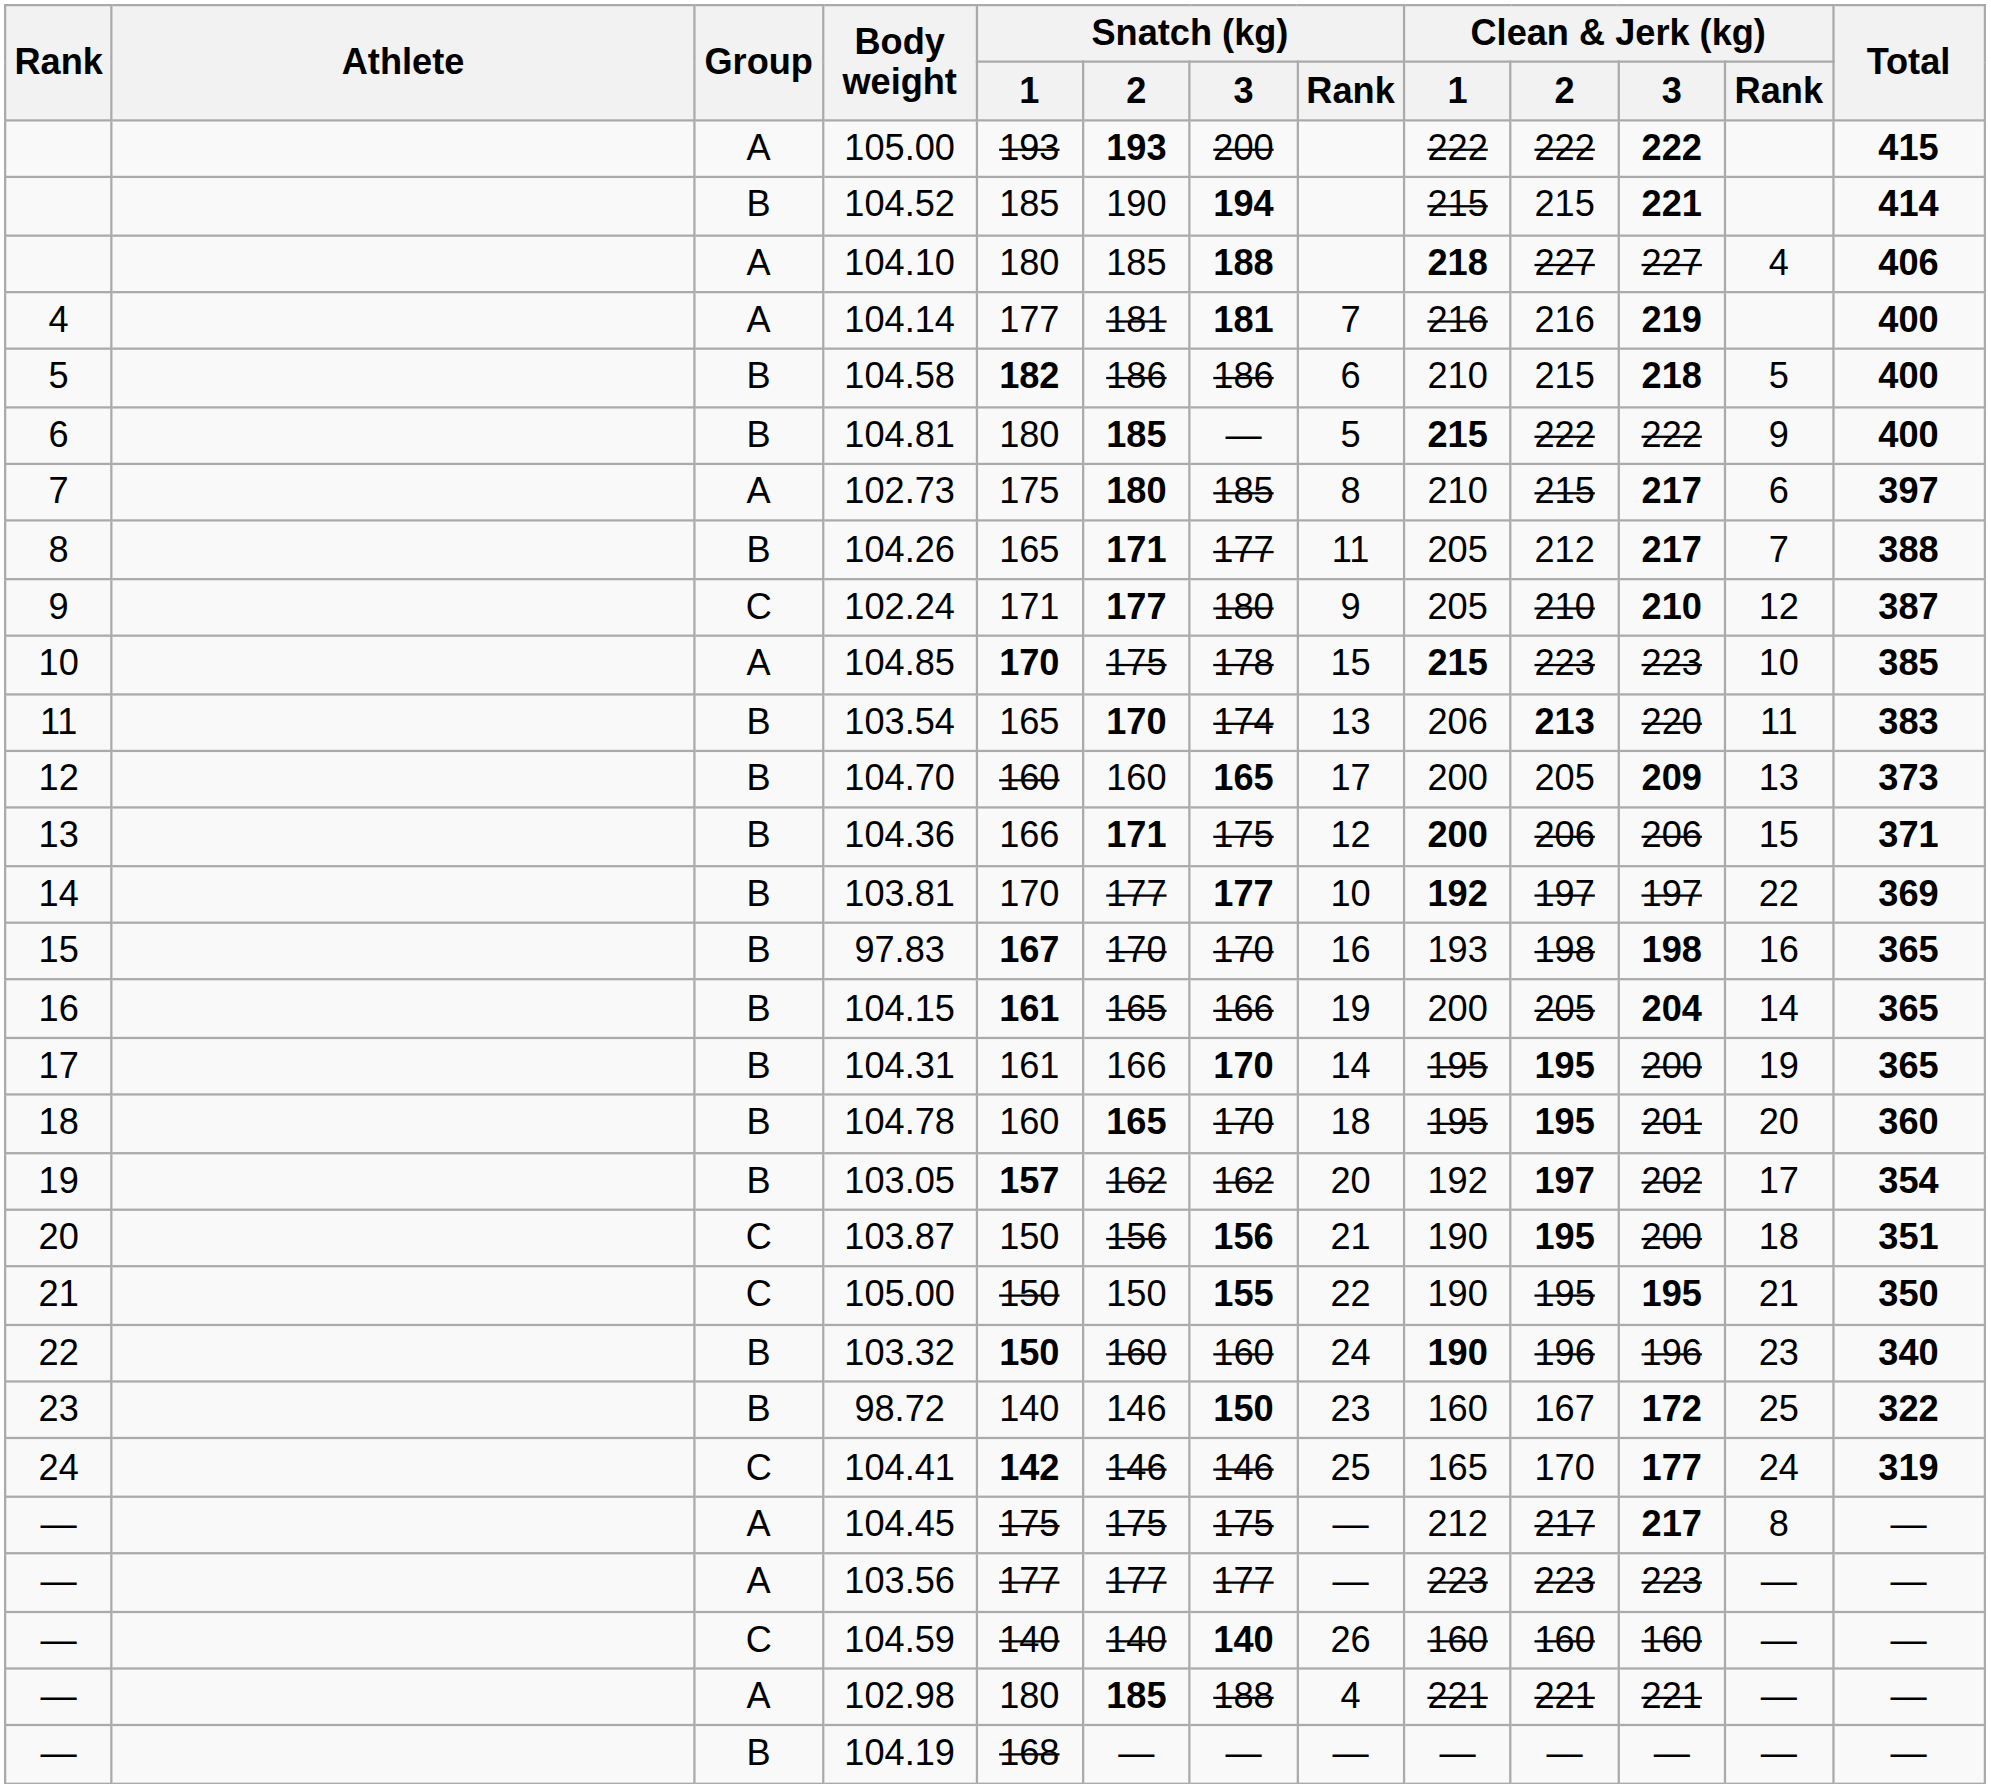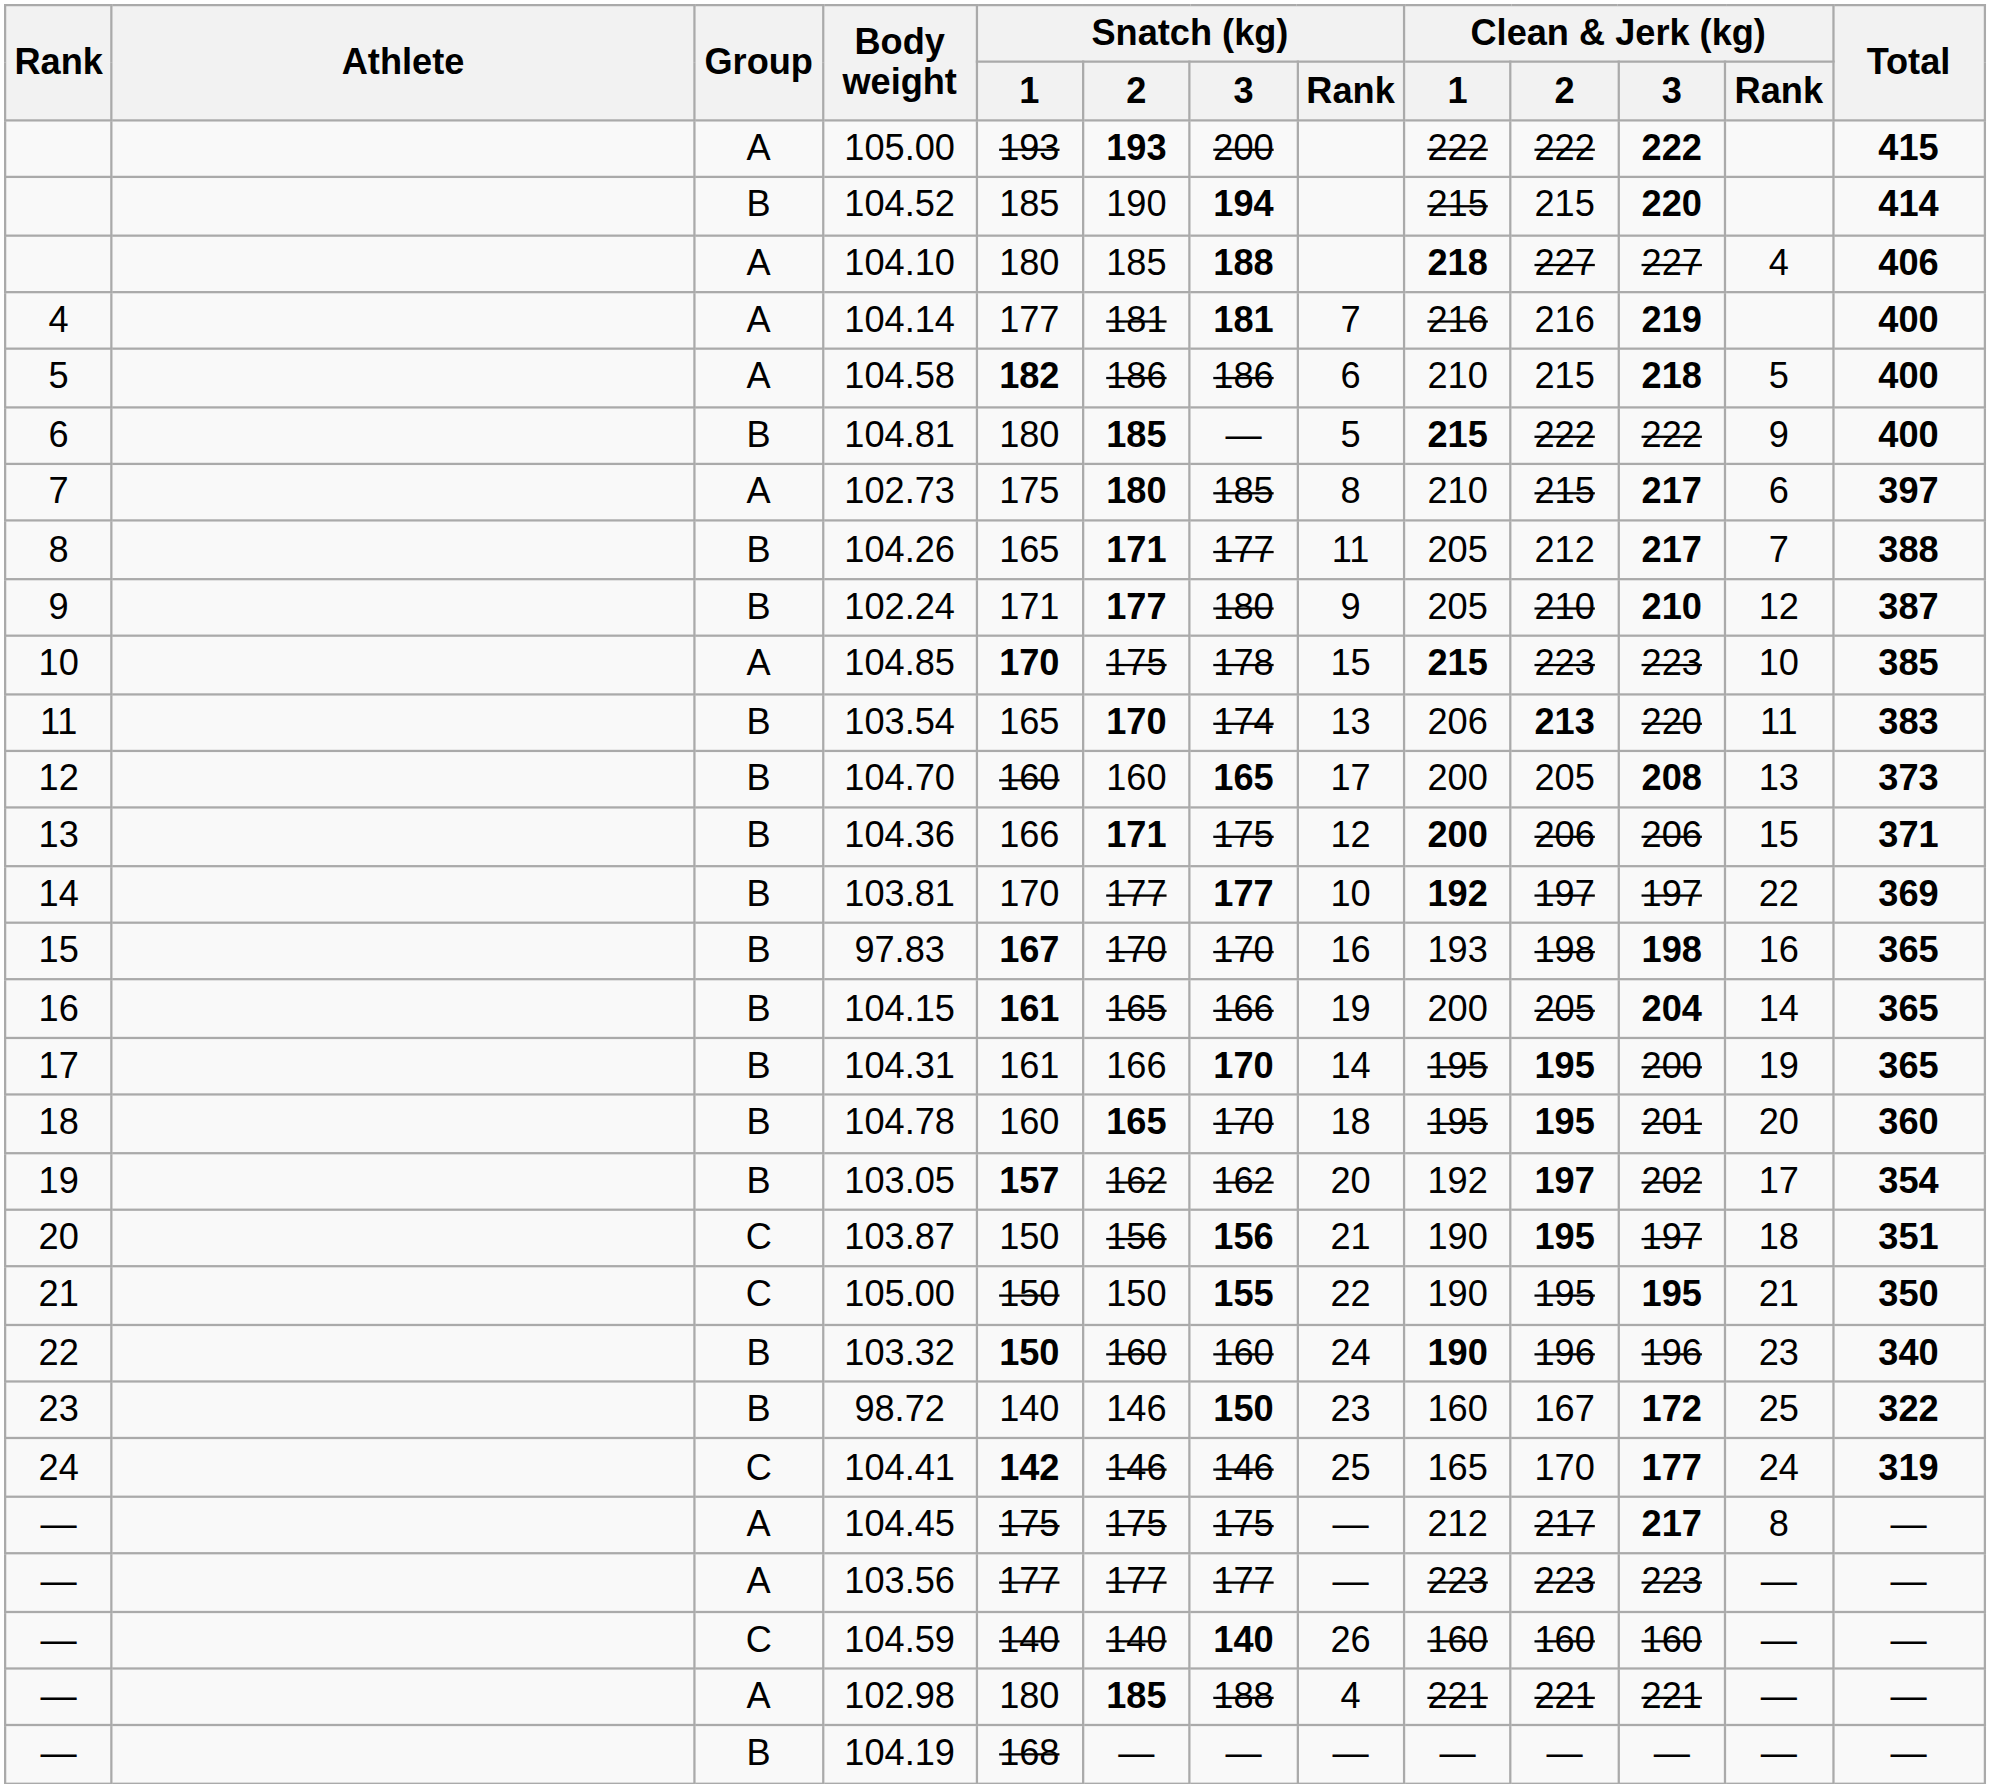104.52 | Clean & Jerk (kg) / 3: 221 -> 220
104.58 | Group: B -> A
102.24 | Group: C -> B
104.70 | Clean & Jerk (kg) / 3: 209 -> 208
103.87 | Clean & Jerk (kg) / 3: 200 -> 197
